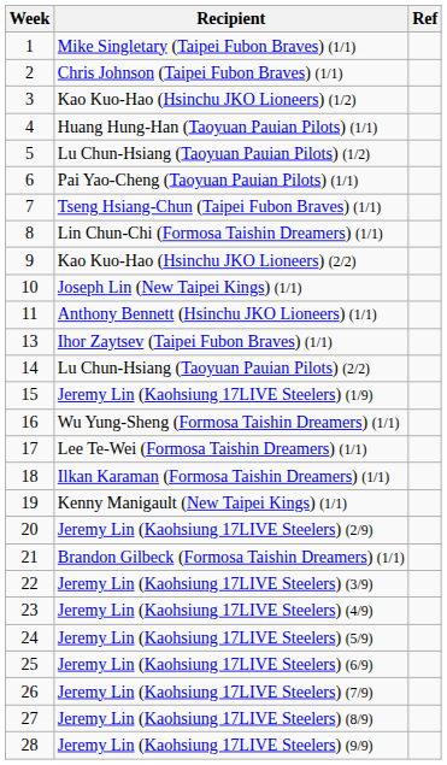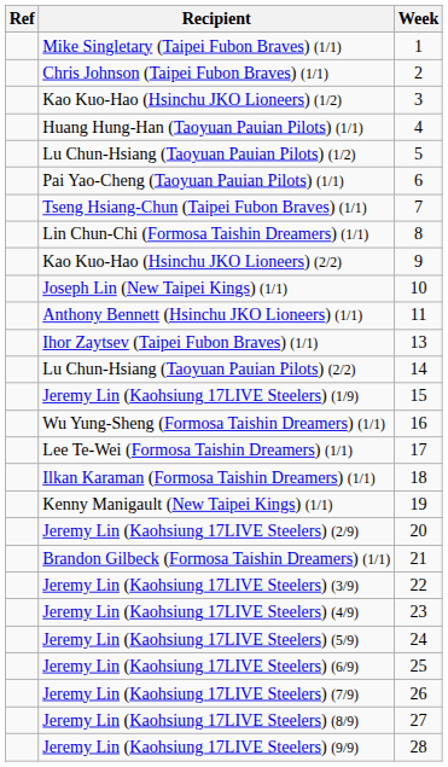columns swapped: Week <-> Ref
